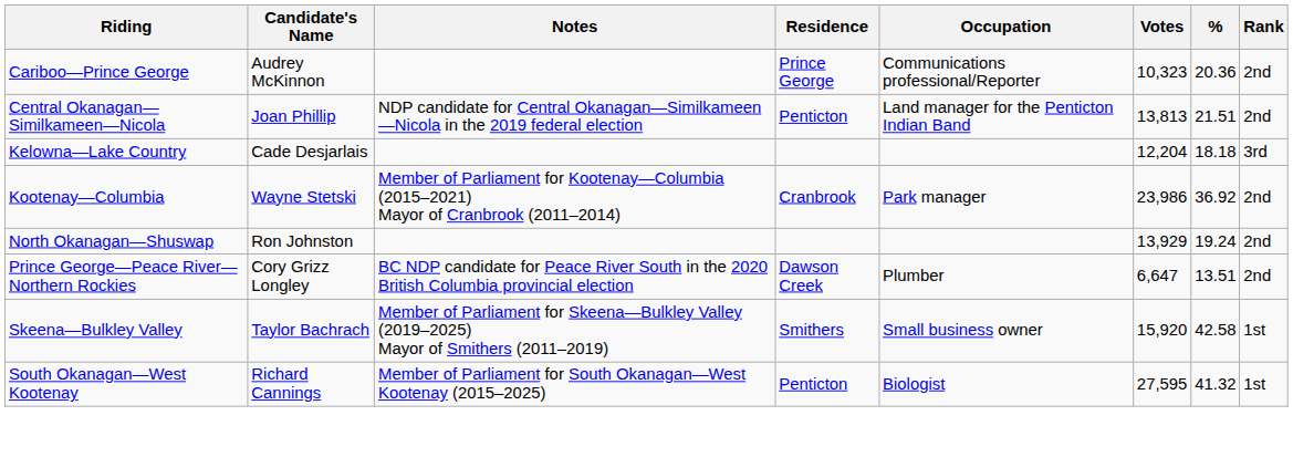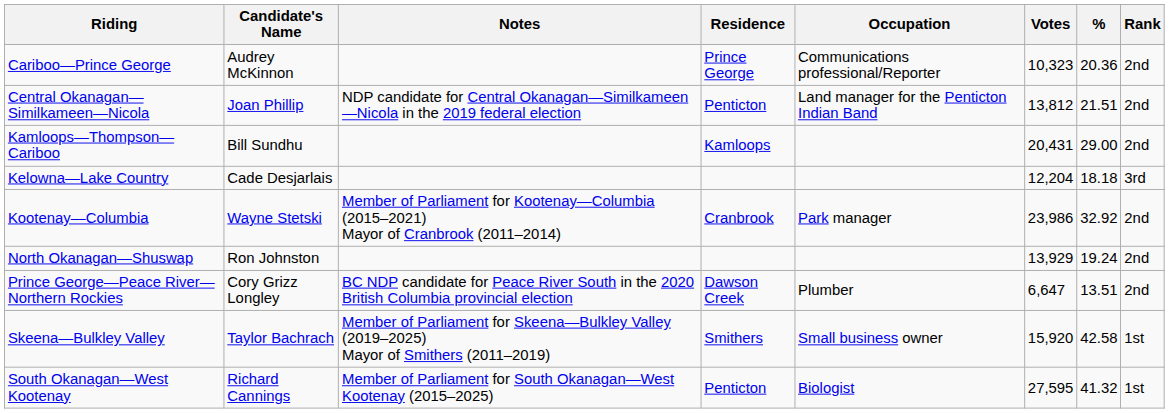Central Okanagan—Similkameen—Nicola | Votes: 13,813 -> 13,812
+ row: Kamloops—Thompson—Cariboo | Bill Sundhu | Kamloops | 20,431 | 29.00 | 2nd
Kootenay—Columbia | %: 36.92 -> 32.92
